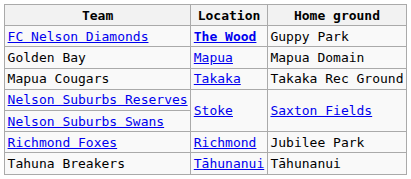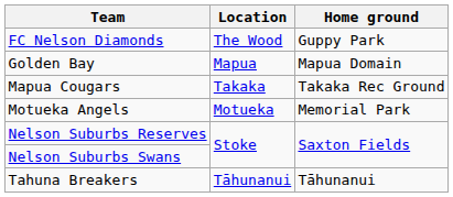FC Nelson Diamonds | Location: bold -> normal
+ row: Motueka Angels | Motueka | Memorial Park
- row: Richmond Foxes | Richmond | Jubilee Park
